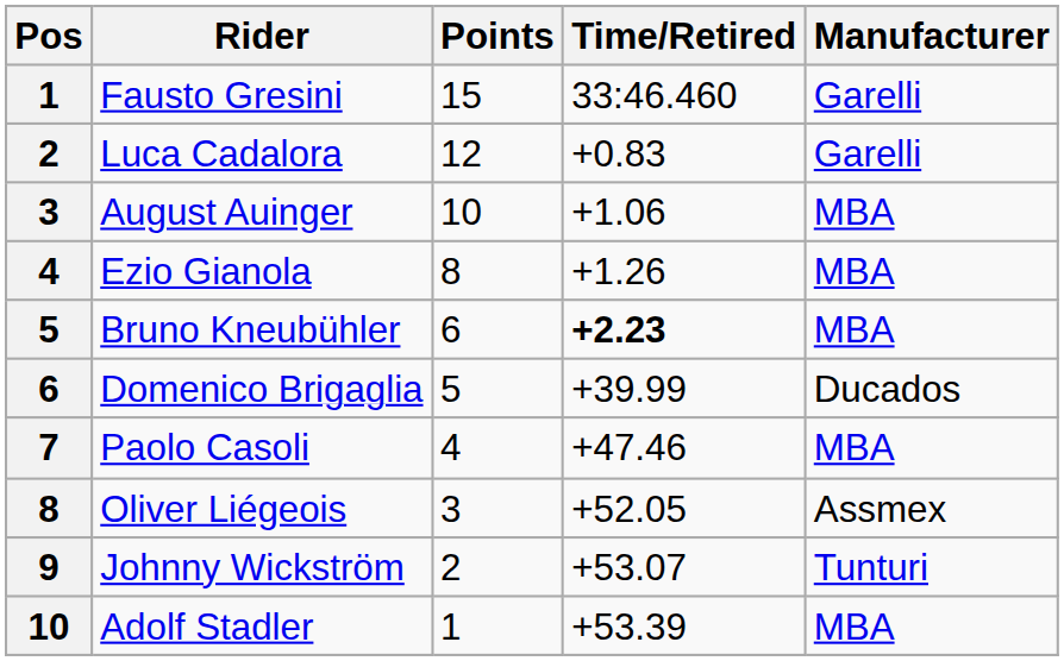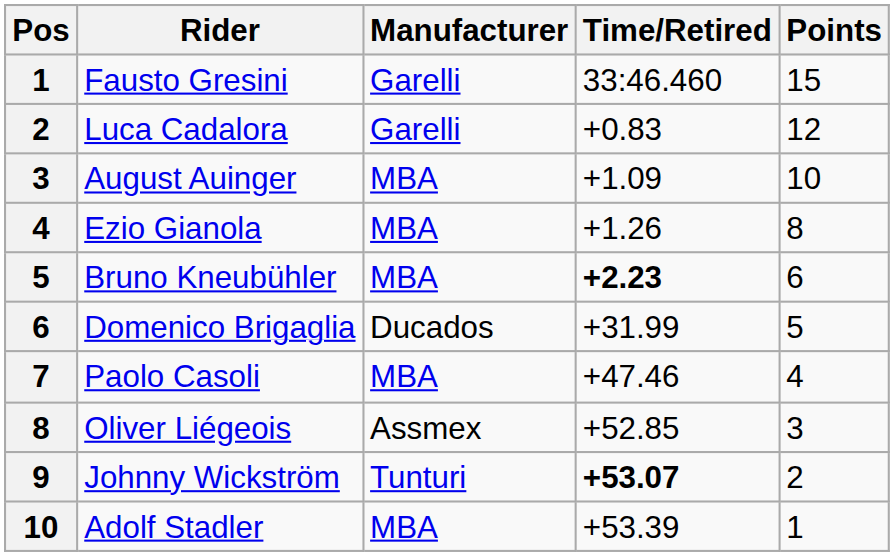columns swapped: Manufacturer <-> Points
August Auinger | Time/Retired: +1.06 -> +1.09
Domenico Brigaglia | Time/Retired: +39.99 -> +31.99
Oliver Liégeois | Time/Retired: +52.05 -> +52.85
Johnny Wickström | Time/Retired: normal -> bold
